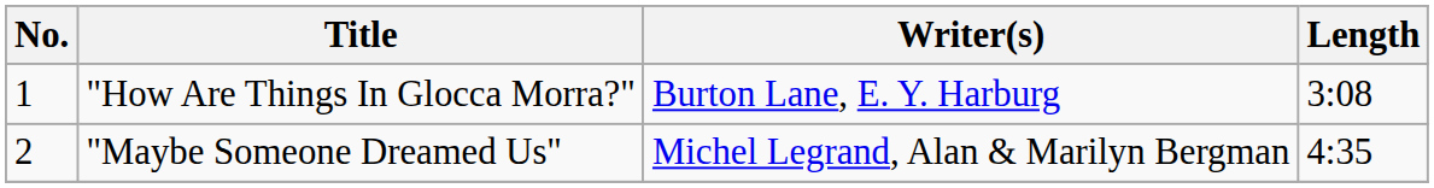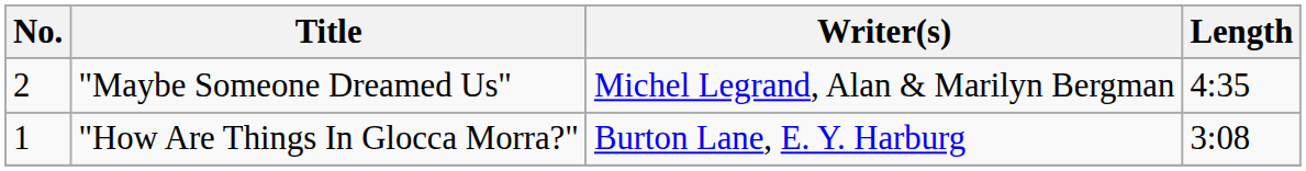rows swapped: "How Are Things In Glocca Morra?" <-> "Maybe Someone Dreamed Us"
